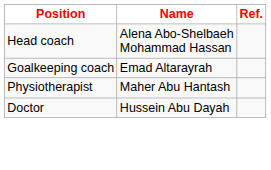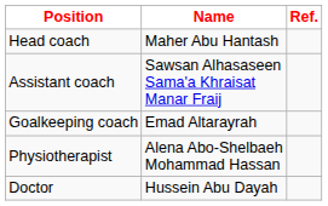Head coach | Name: Alena Abo-Shelbaeh Mohammad Hassan -> Maher Abu Hantash
+ row: Assistant coach | Sawsan Alhasaseen Sama'a Khraisat Manar Fraij
Physiotherapist | Name: Maher Abu Hantash -> Alena Abo-Shelbaeh Mohammad Hassan
